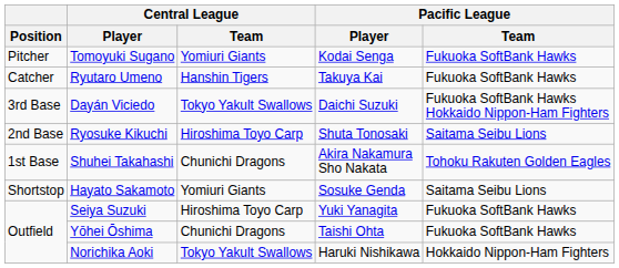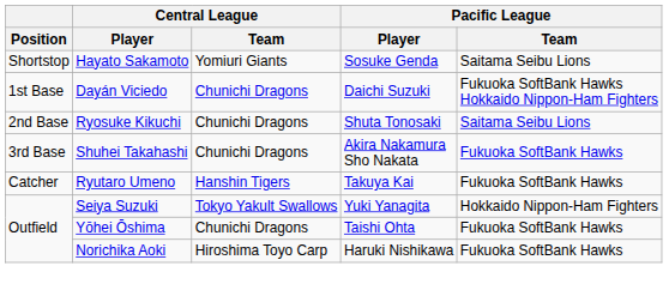- row: Pitcher | Tomoyuki Sugano | Yomiuri Giants | Kodai Senga | Fukuoka SoftBank Hawks
rows swapped: Ryutaro Umeno <-> Hayato Sakamoto
Dayán Viciedo | Position: 3rd Base -> 1st Base
Dayán Viciedo | Central League / Team: Tokyo Yakult Swallows -> Chunichi Dragons
Ryosuke Kikuchi | Central League / Team: Hiroshima Toyo Carp -> Chunichi Dragons
Shuhei Takahashi | Position: 1st Base -> 3rd Base
Shuhei Takahashi | Pacific League / Team: Tohoku Rakuten Golden Eagles -> Fukuoka SoftBank Hawks
Seiya Suzuki | Central League / Team: Hiroshima Toyo Carp -> Tokyo Yakult Swallows
Seiya Suzuki | Pacific League / Team: Fukuoka SoftBank Hawks -> Hokkaido Nippon-Ham Fighters
Norichika Aoki | Central League / Team: Tokyo Yakult Swallows -> Hiroshima Toyo Carp
Norichika Aoki | Pacific League / Team: Hokkaido Nippon-Ham Fighters -> Fukuoka SoftBank Hawks
